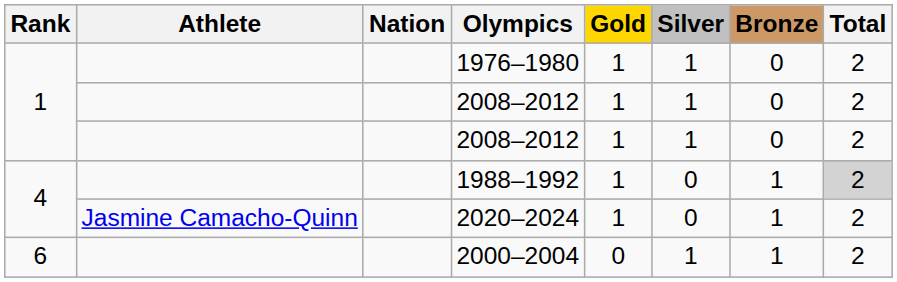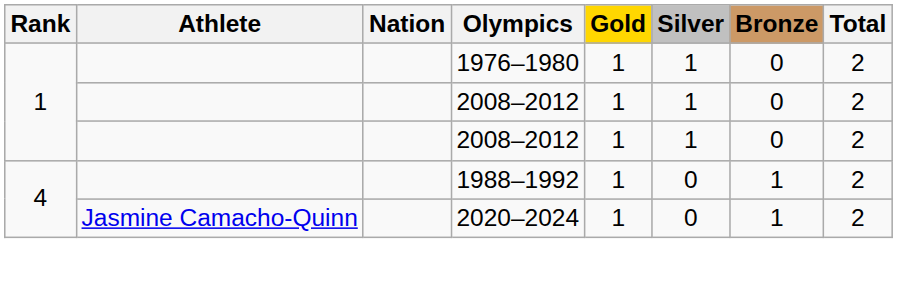1988–1992 | Total: lightgrey background -> no background
- row: 6 | 2000–2004 | 0 | 1 | 1 | 2
